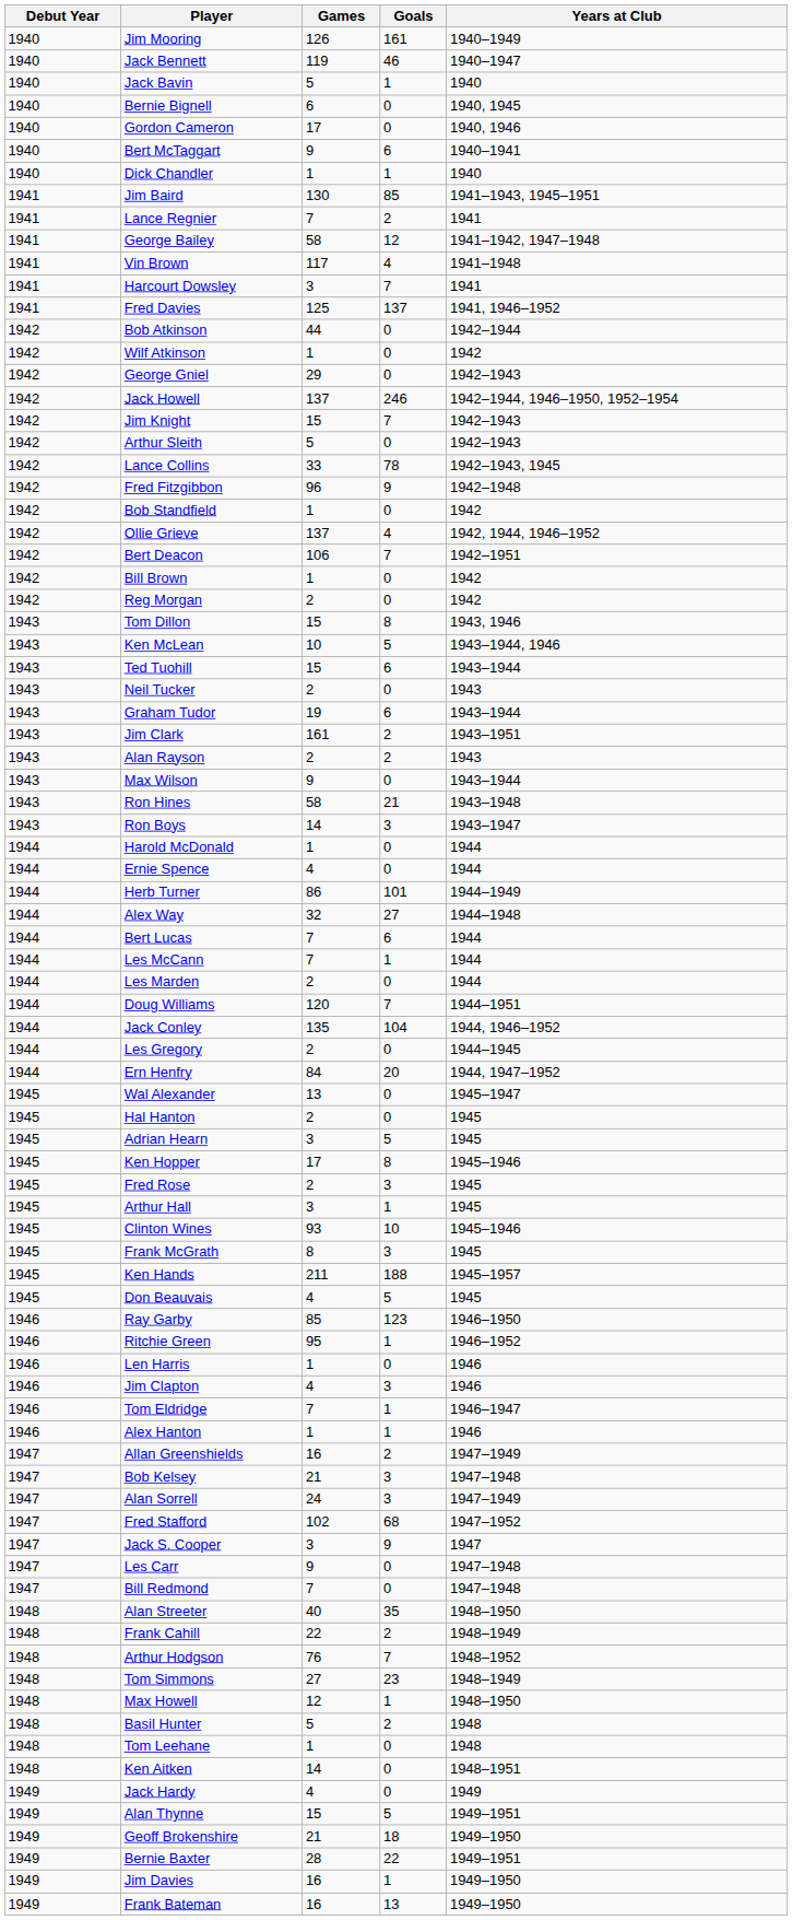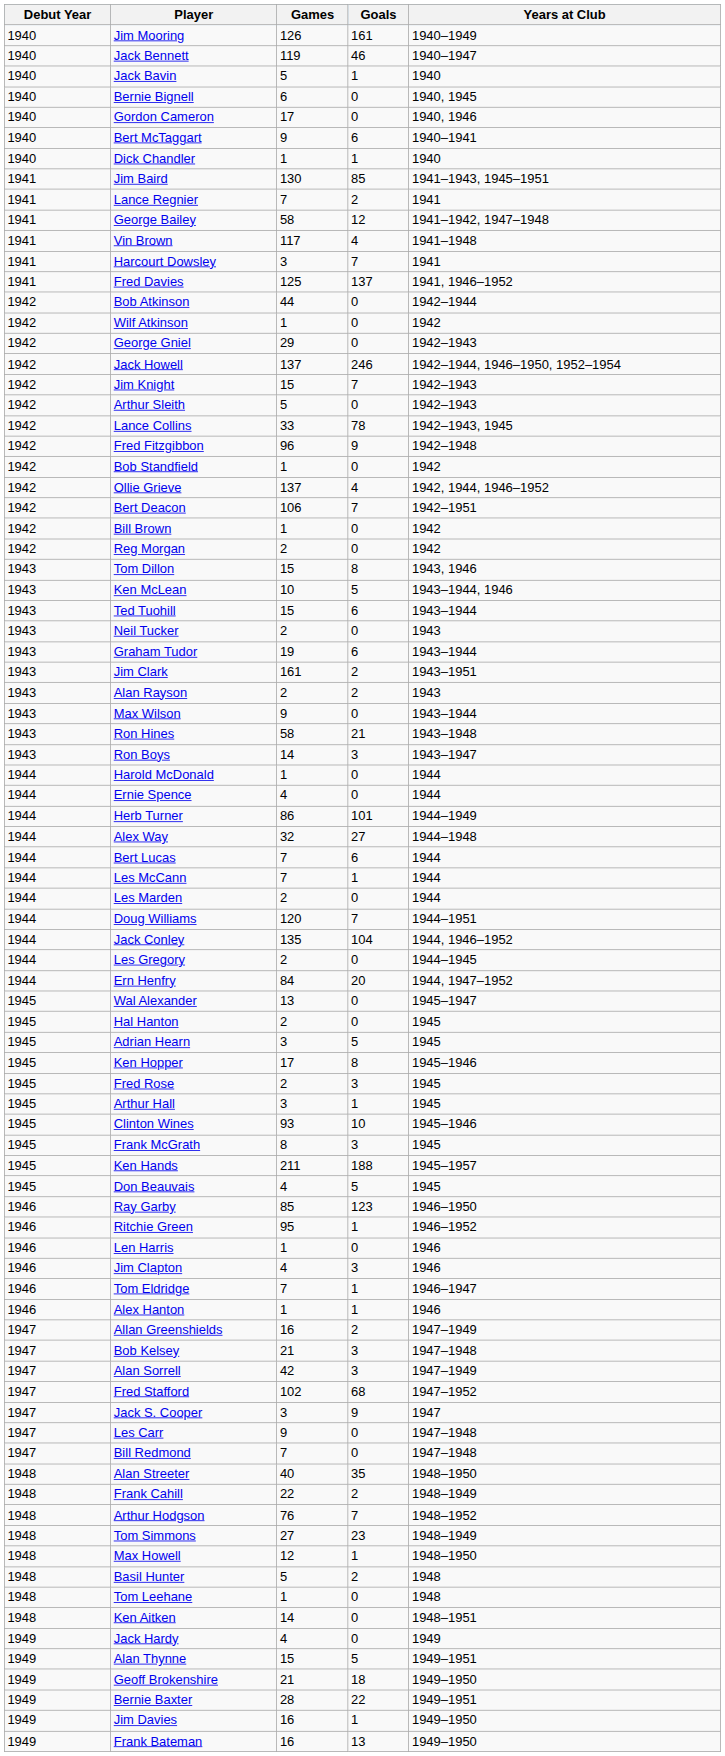Alan Sorrell | Games: 24 -> 42
